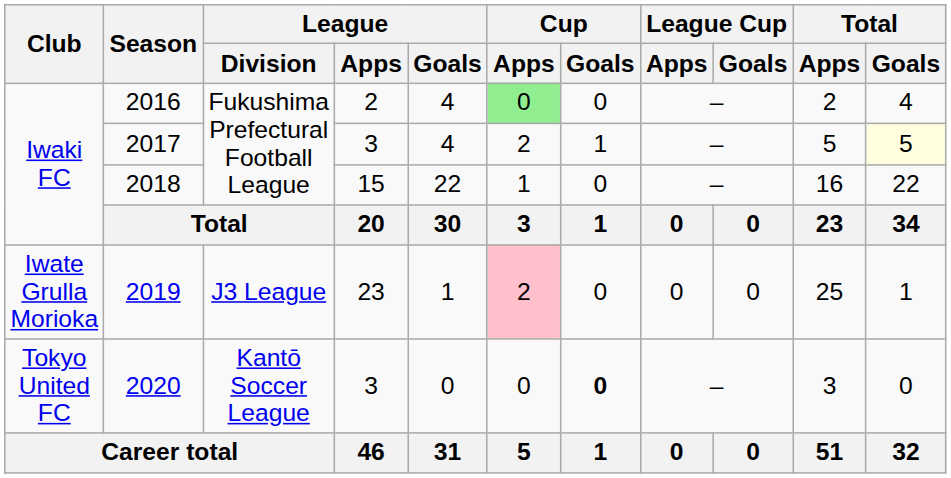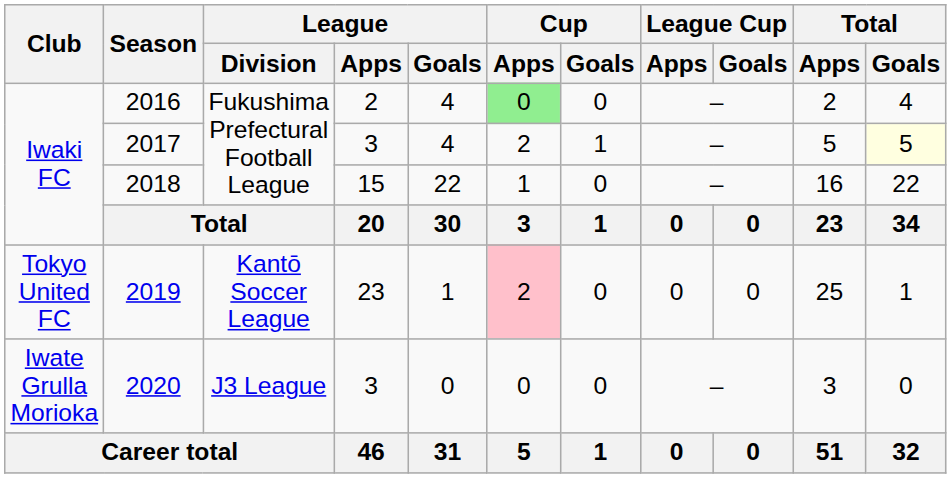2019 | Club: Iwate Grulla Morioka -> Tokyo United FC
2019 | League / Division: J3 League -> Kantō Soccer League
2020 | Club: Tokyo United FC -> Iwate Grulla Morioka
2020 | League / Division: Kantō Soccer League -> J3 League
2020 | Cup / Goals: bold -> normal
